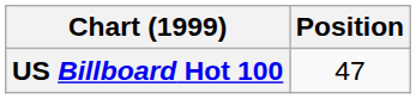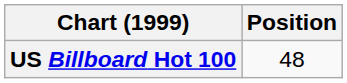US Billboard Hot 100 | Position: 47 -> 48
